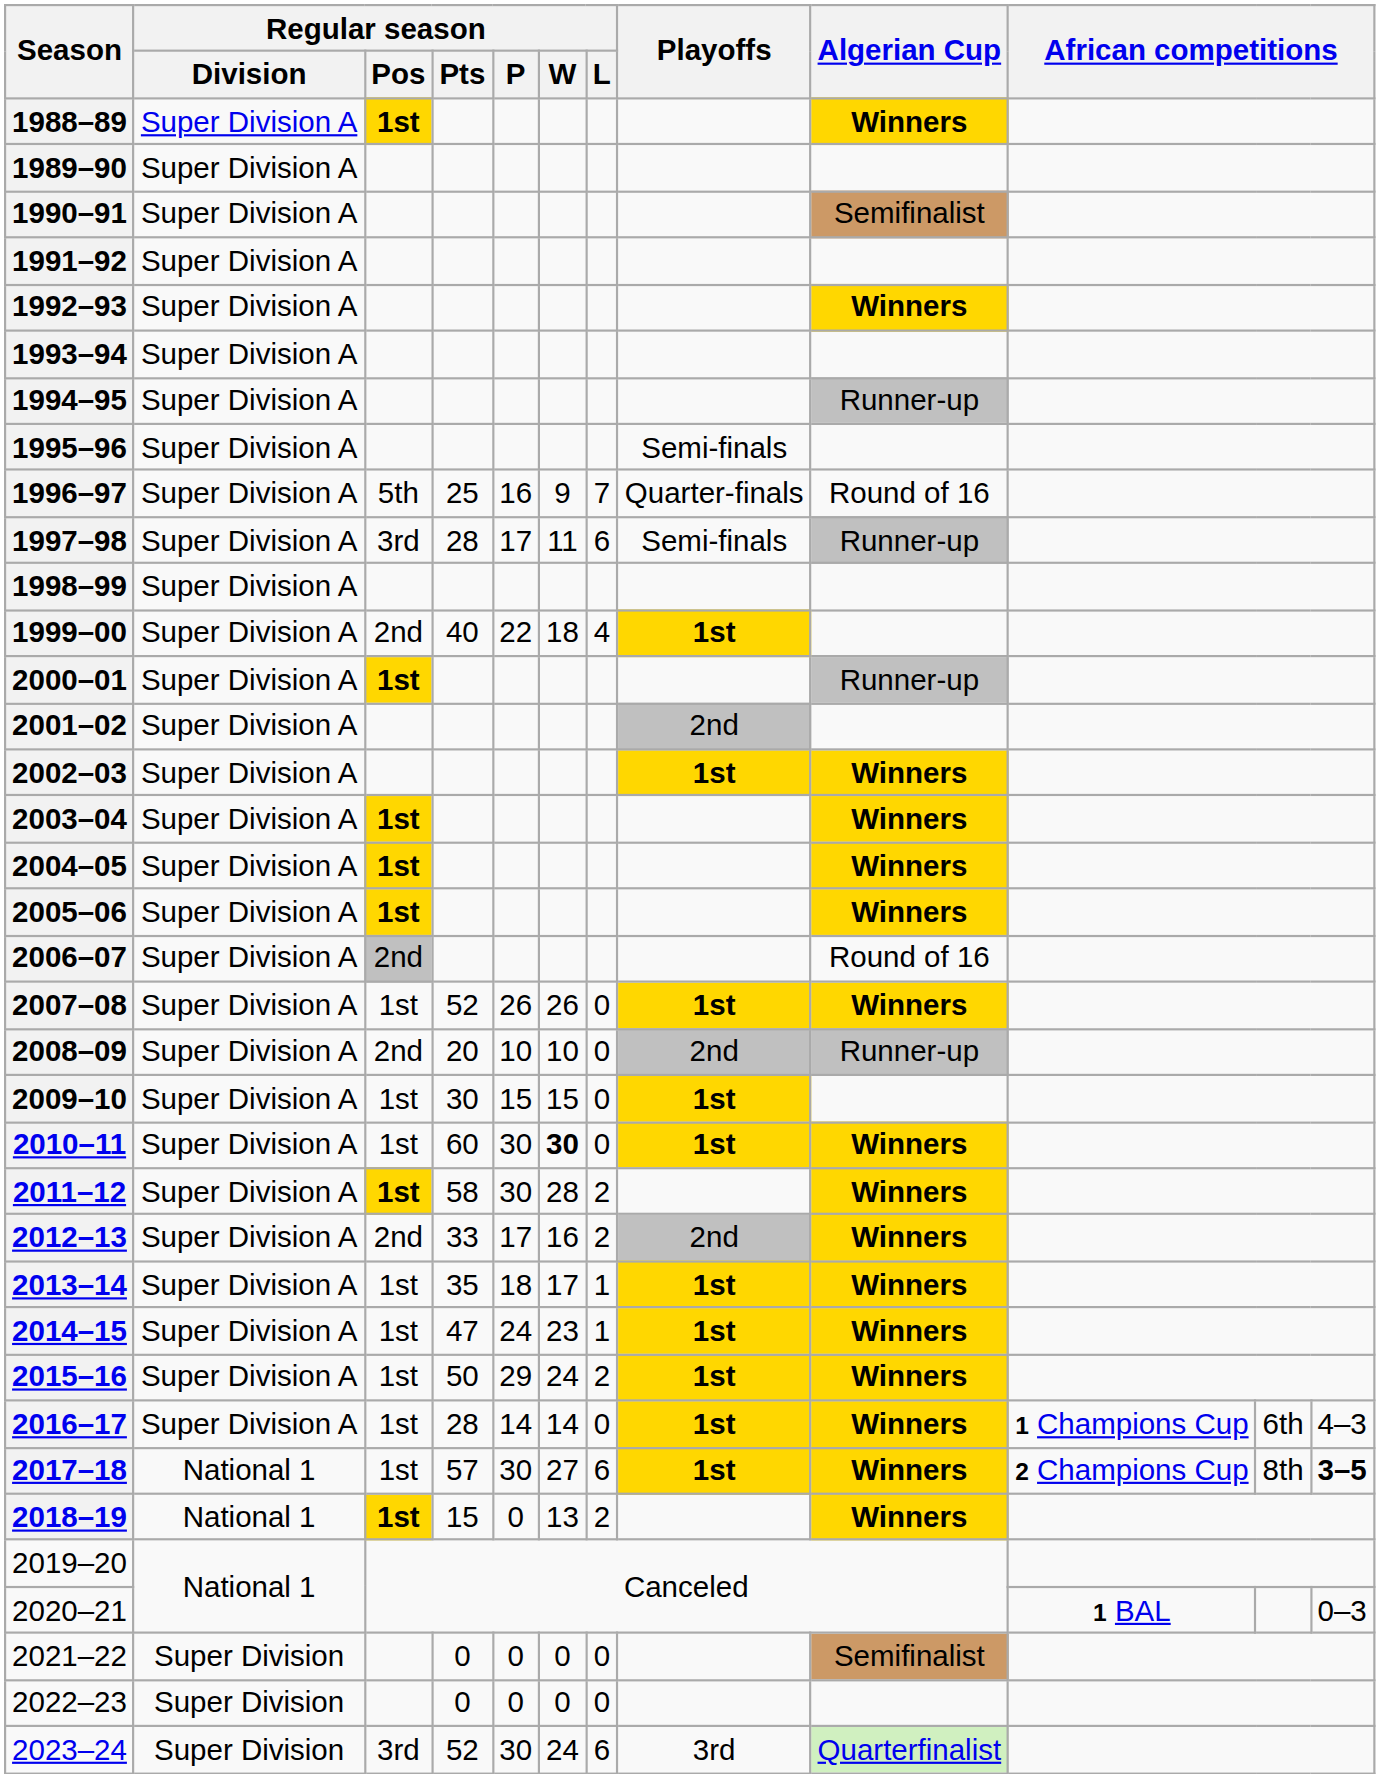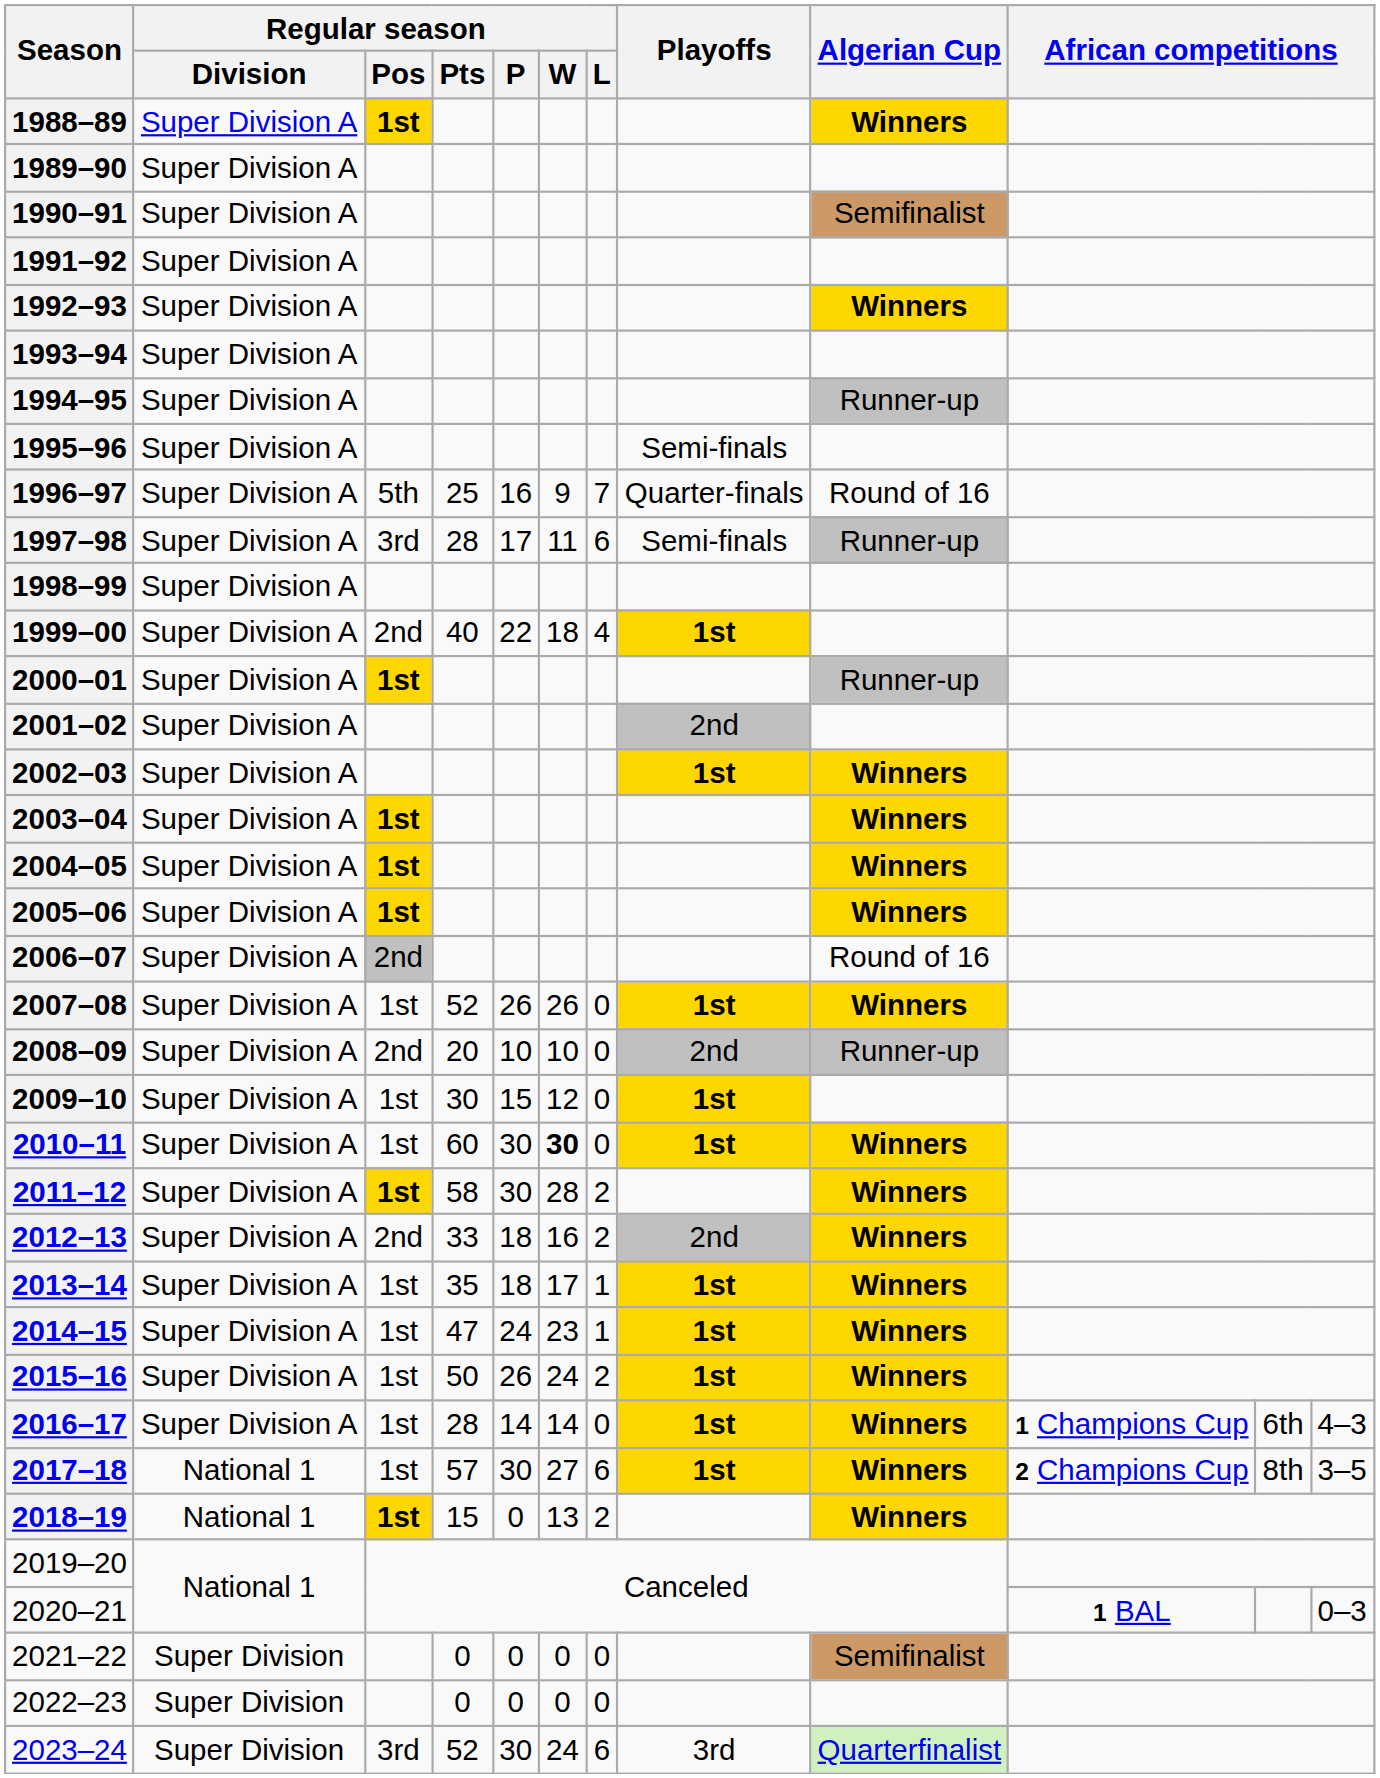2009–10 | Regular season / W: 15 -> 12
2012–13 | Regular season / P: 17 -> 18
2015–16 | Regular season / P: 29 -> 26
2017–18 | column 12: bold -> normal
